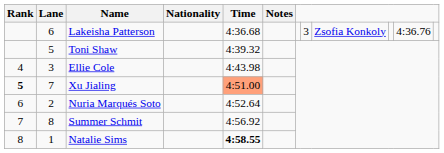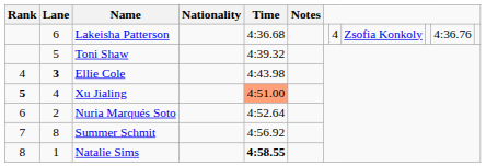Lakeisha Patterson | column 8: 3 -> 4
Ellie Cole | Lane: normal -> bold
Xu Jialing | Lane: 7 -> 4
